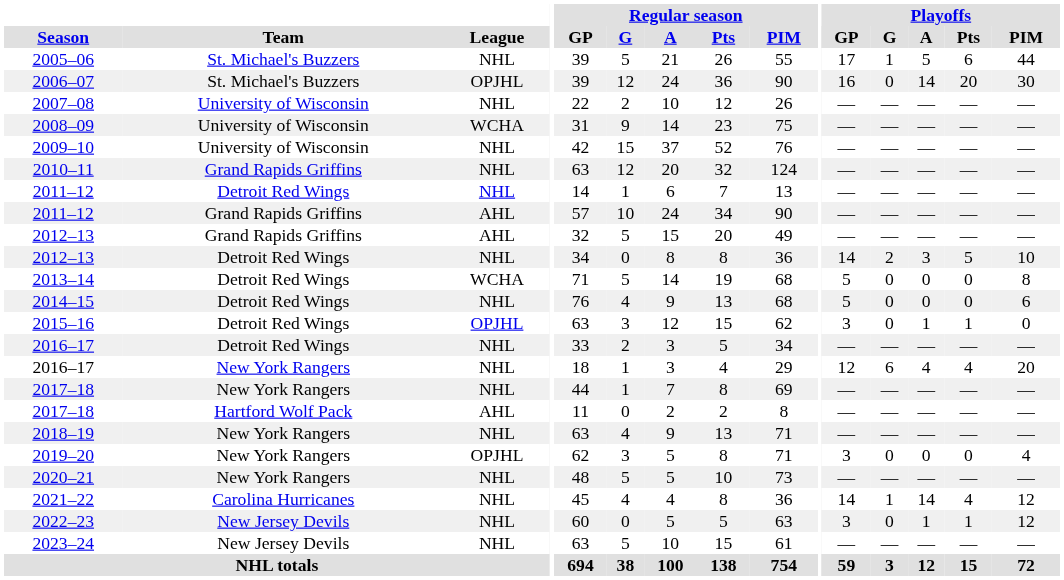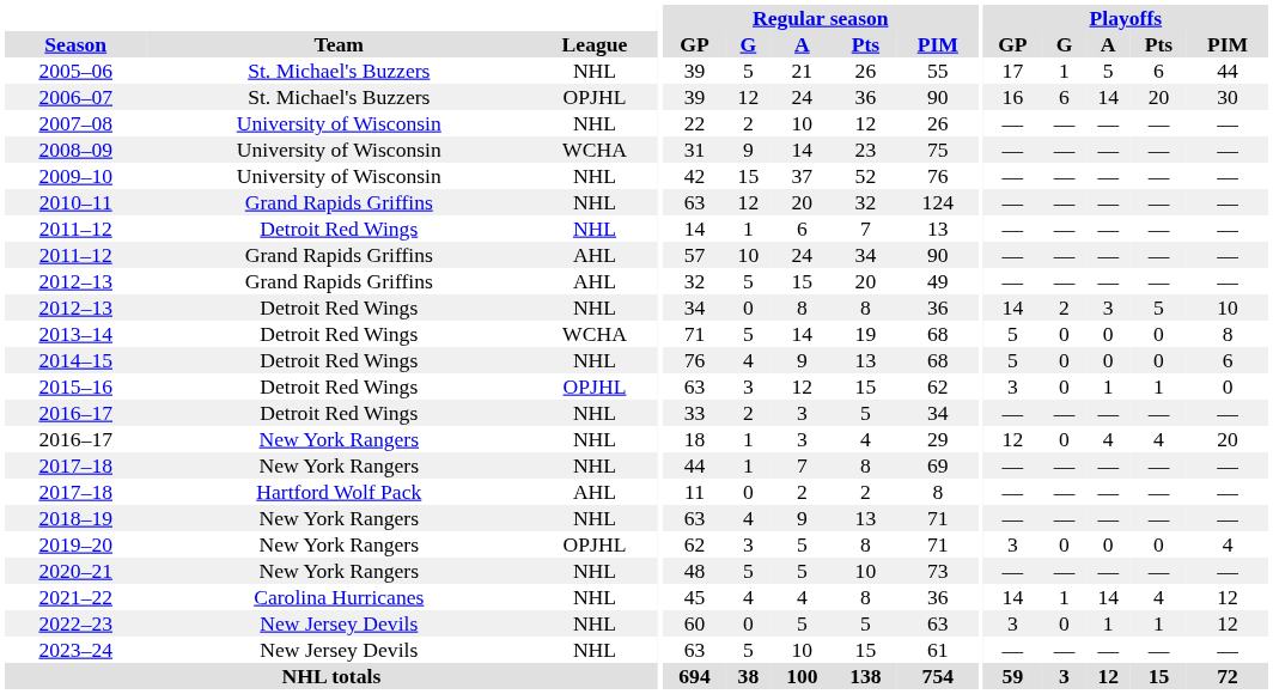2006–07 | Playoffs / G: 0 -> 6
2016–17 / New York Rangers | Playoffs / G: 6 -> 0
